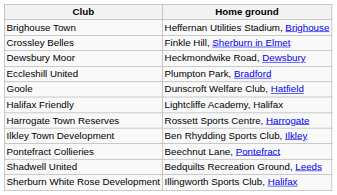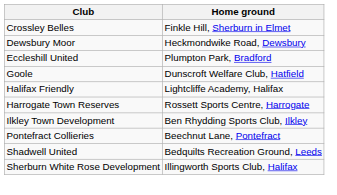- row: Brighouse Town | Heffernan Utilities Stadium, Brighouse
